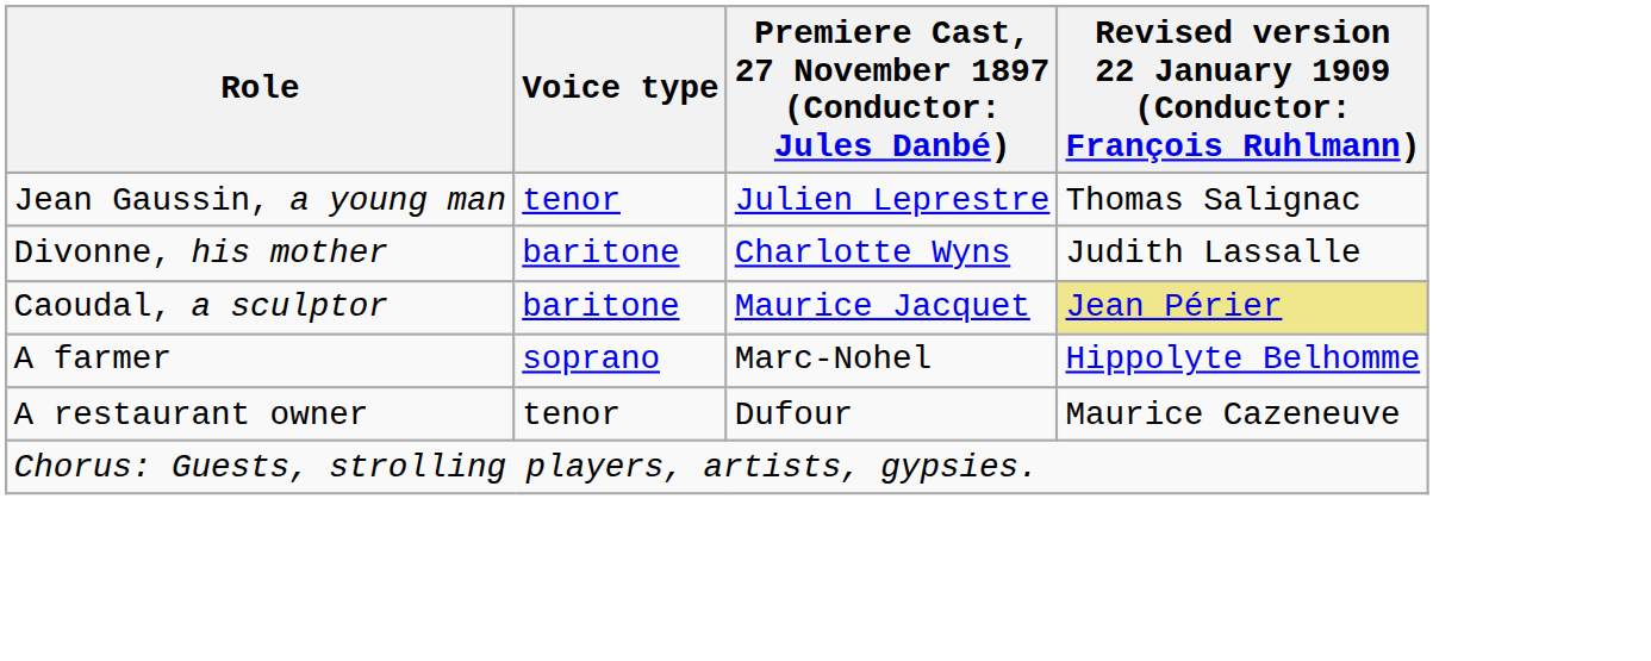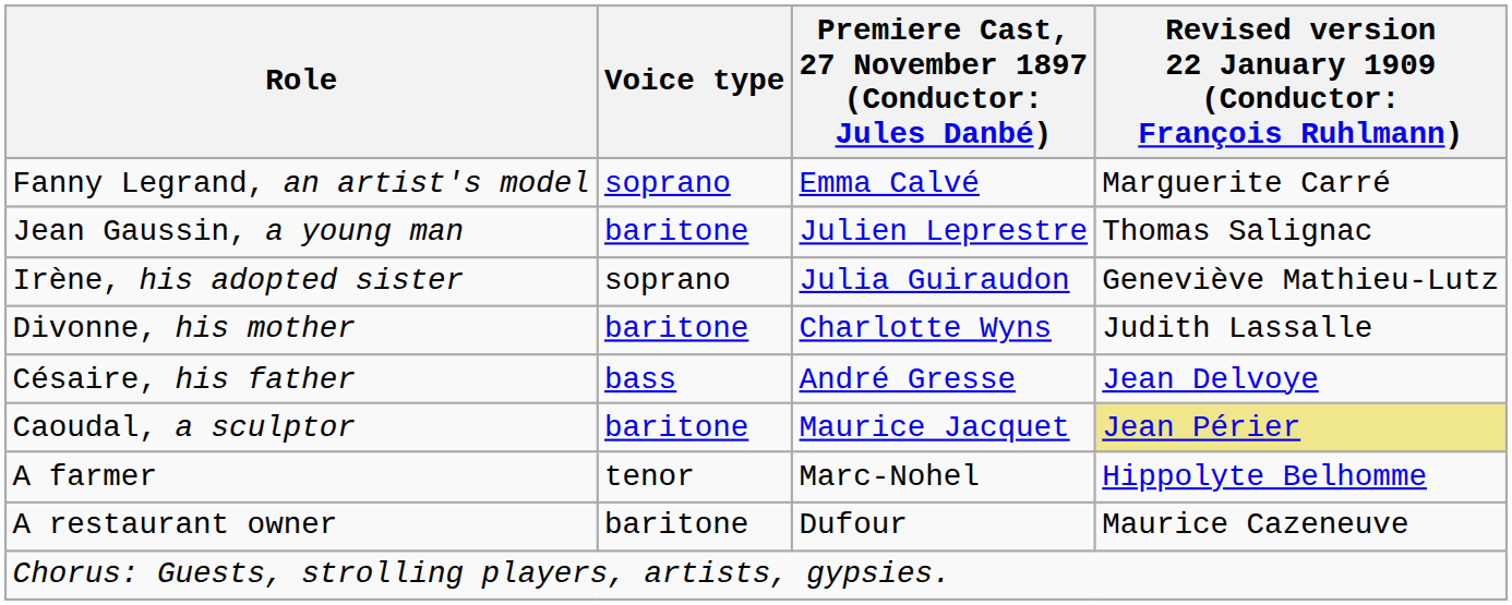+ row: Fanny Legrand, an artist's model | soprano | Emma Calvé | Marguerite Carré
Jean Gaussin, a young man | Voice type: tenor -> baritone
+ row: Irène, his adopted sister | soprano | Julia Guiraudon | Geneviève Mathieu-Lutz
+ row: Césaire, his father | bass | André Gresse | Jean Delvoye
A farmer | Voice type: soprano -> tenor
A restaurant owner | Voice type: tenor -> baritone
